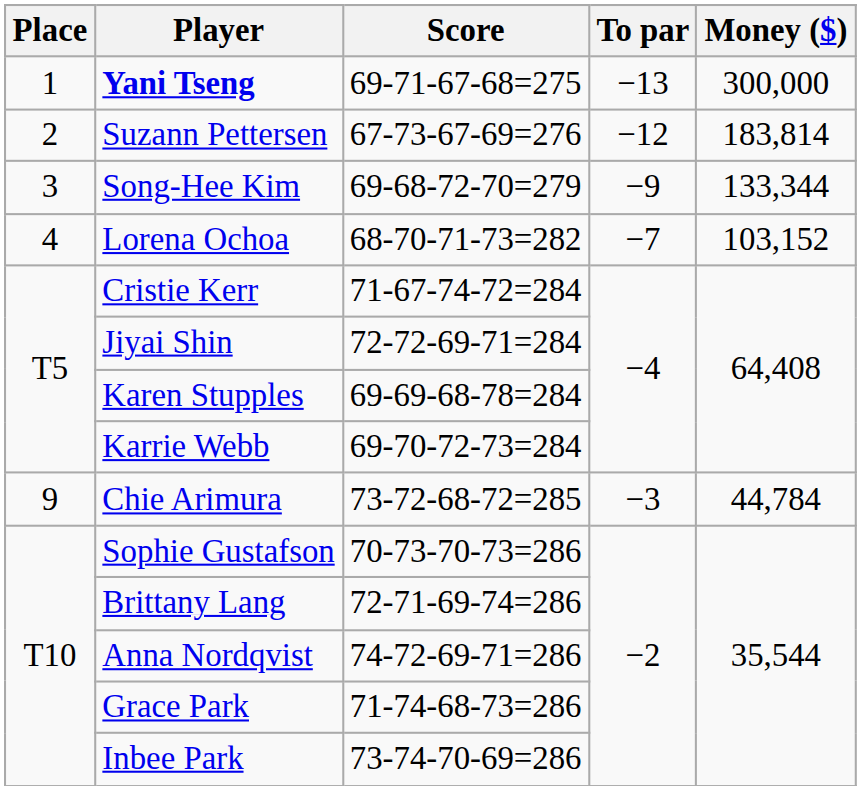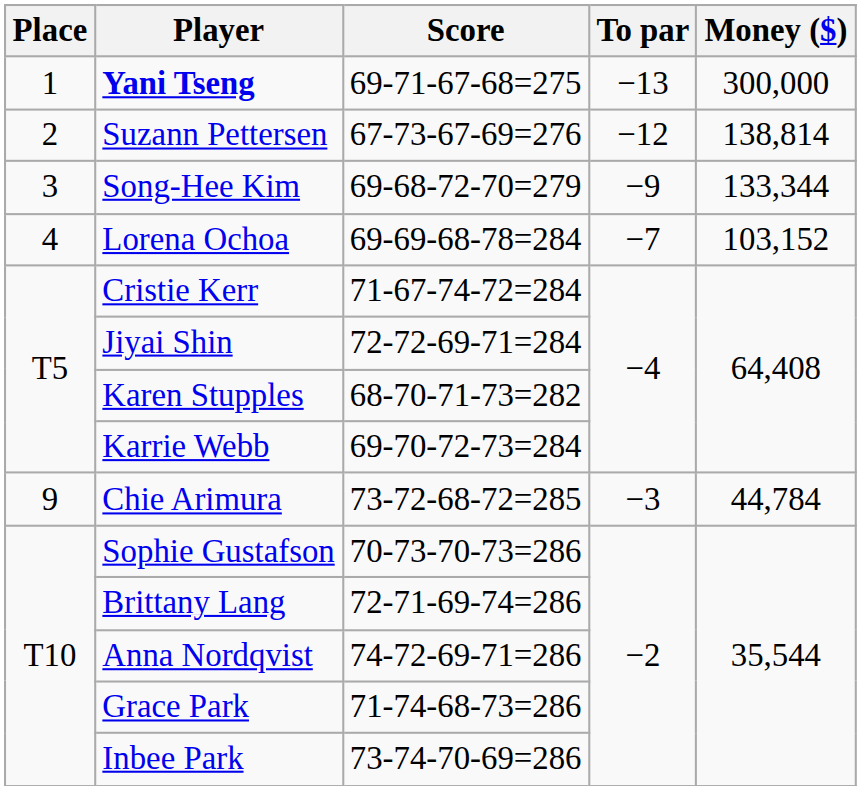Suzann Pettersen | Money ($): 183,814 -> 138,814
Lorena Ochoa | Score: 68-70-71-73=282 -> 69-69-68-78=284
Karen Stupples | Score: 69-69-68-78=284 -> 68-70-71-73=282
